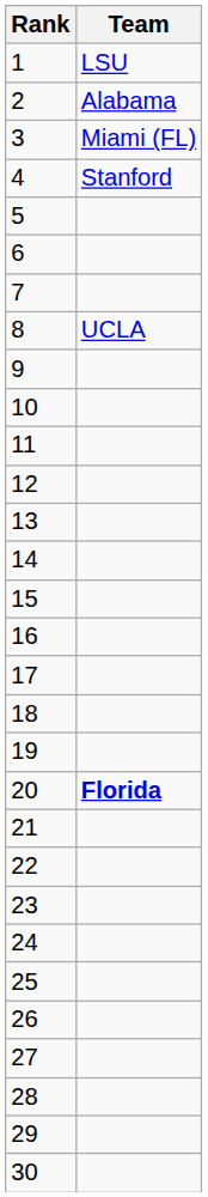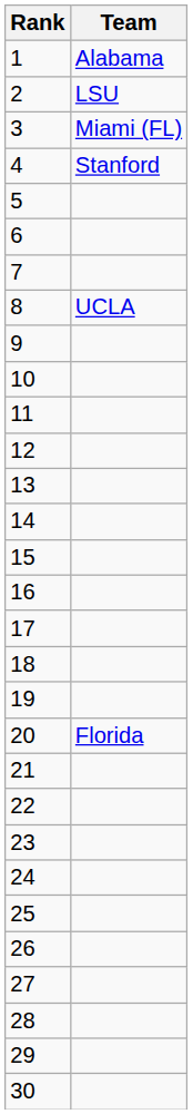1 | Team: LSU -> Alabama
2 | Team: Alabama -> LSU
20 | Team: bold -> normal
